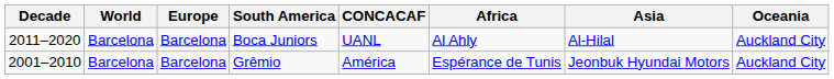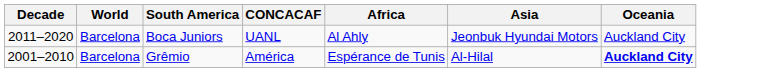- column: Europe | Barcelona | Barcelona
Boca Juniors | Asia: Al-Hilal -> Jeonbuk Hyundai Motors
Grêmio | Asia: Jeonbuk Hyundai Motors -> Al-Hilal
Grêmio | Oceania: normal -> bold
